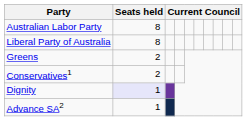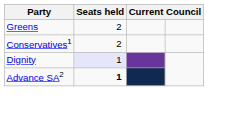- row: Australian Labor Party | 8
- row: Liberal Party of Australia | 8
Advance SA2 | Seats held: normal -> bold
